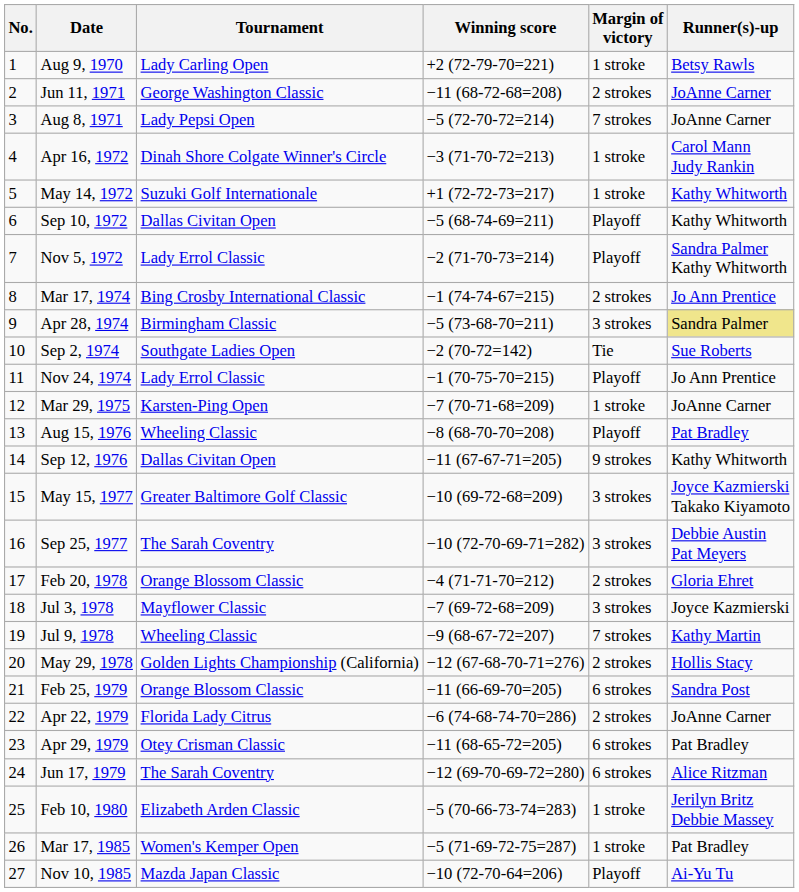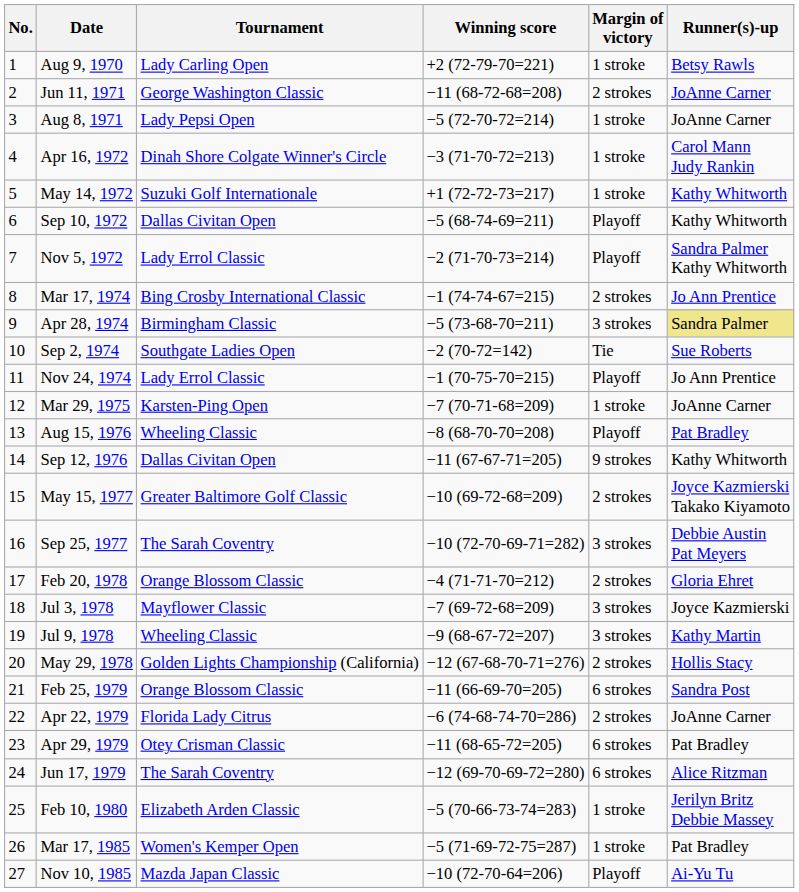Aug 8, 1971 | Margin of victory: 7 strokes -> 1 stroke
May 15, 1977 | Margin of victory: 3 strokes -> 2 strokes
Jul 9, 1978 | Margin of victory: 7 strokes -> 3 strokes
